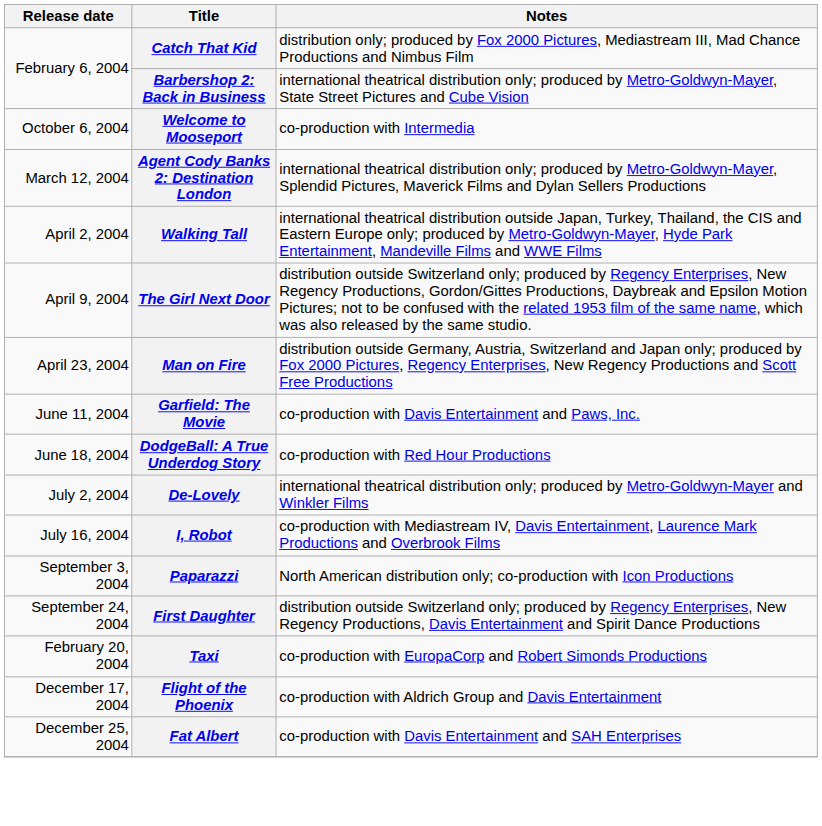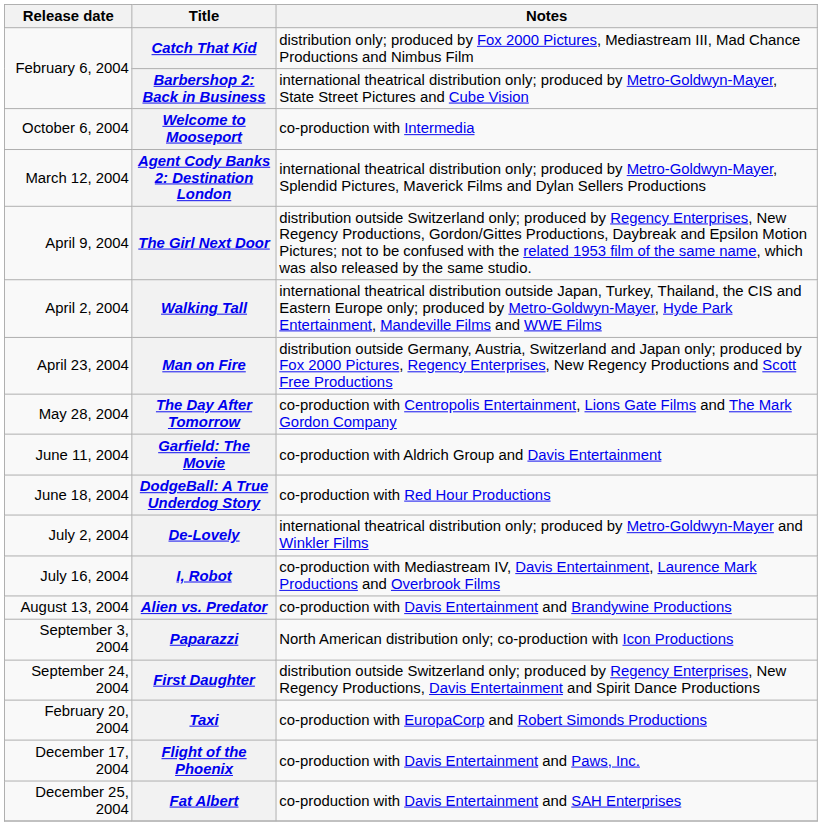rows swapped: Walking Tall <-> The Girl Next Door
+ row: May 28, 2004 | The Day After Tomorrow | co-production with Centropolis Entertainment, Lions Gate Films and The Mark Gordon Company
Garfield: The Movie | Notes: co-production with Davis Entertainment and Paws, Inc. -> co-production with Aldrich Group and Davis Entertainment
+ row: August 13, 2004 | Alien vs. Predator | co-production with Davis Entertainment and Brandywine Productions
Flight of the Phoenix | Notes: co-production with Aldrich Group and Davis Entertainment -> co-production with Davis Entertainment and Paws, Inc.
